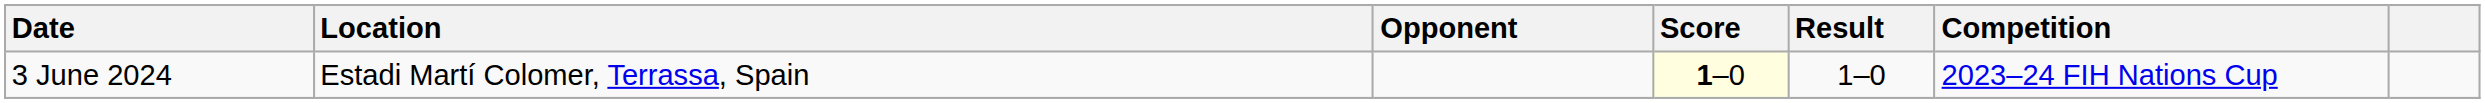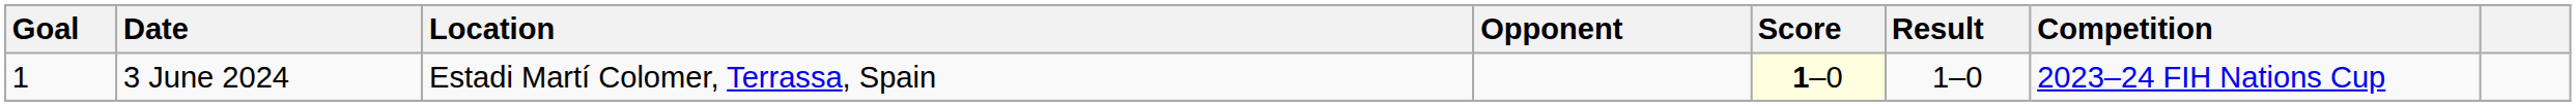+ column: Goal | 1
